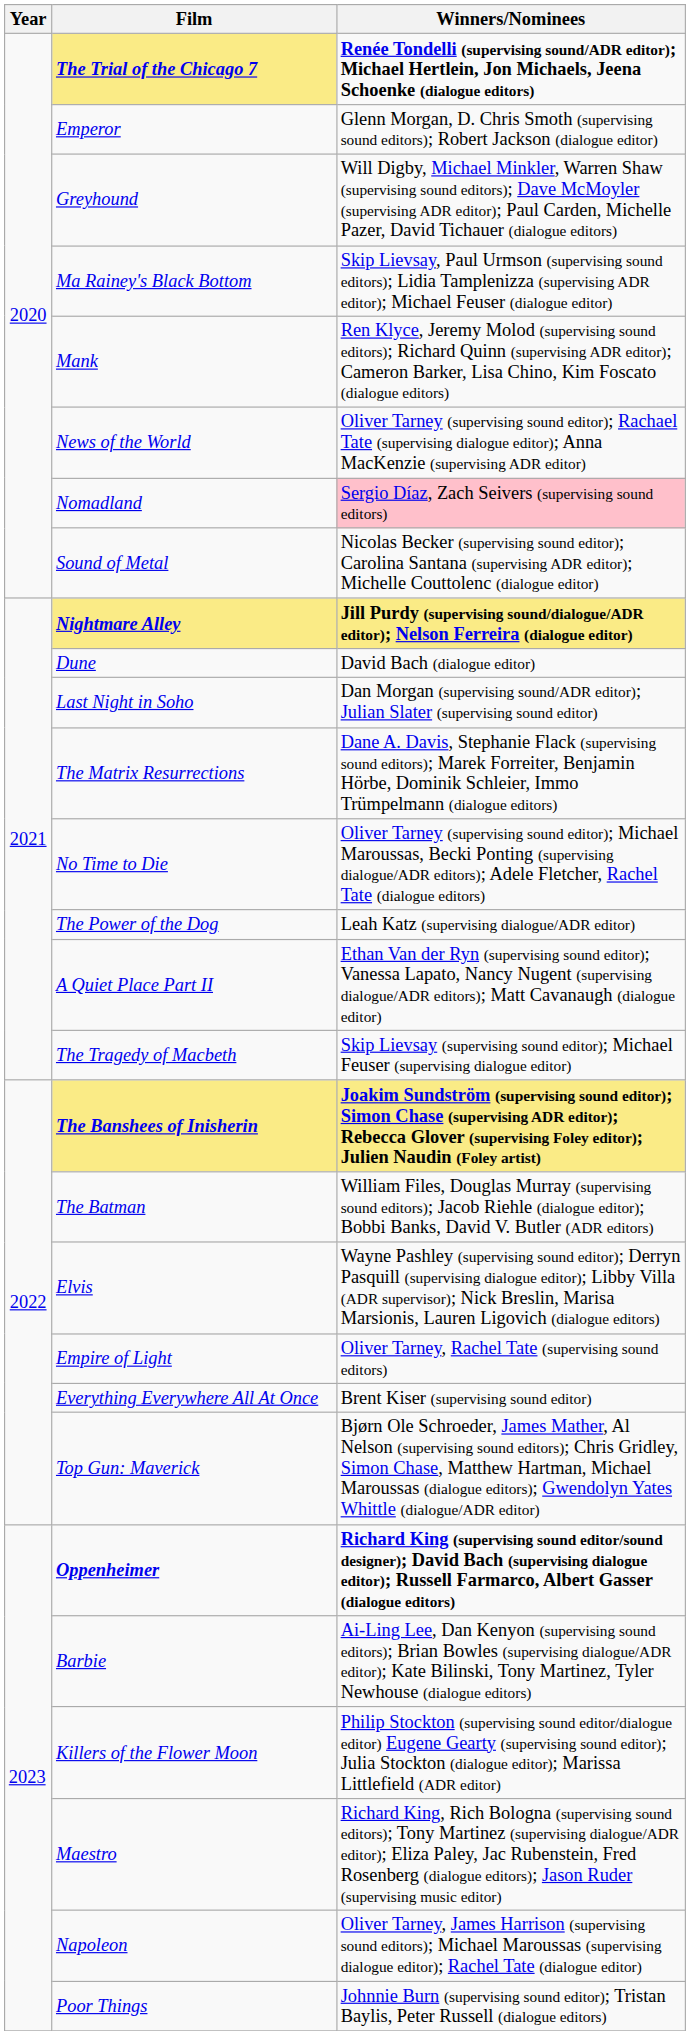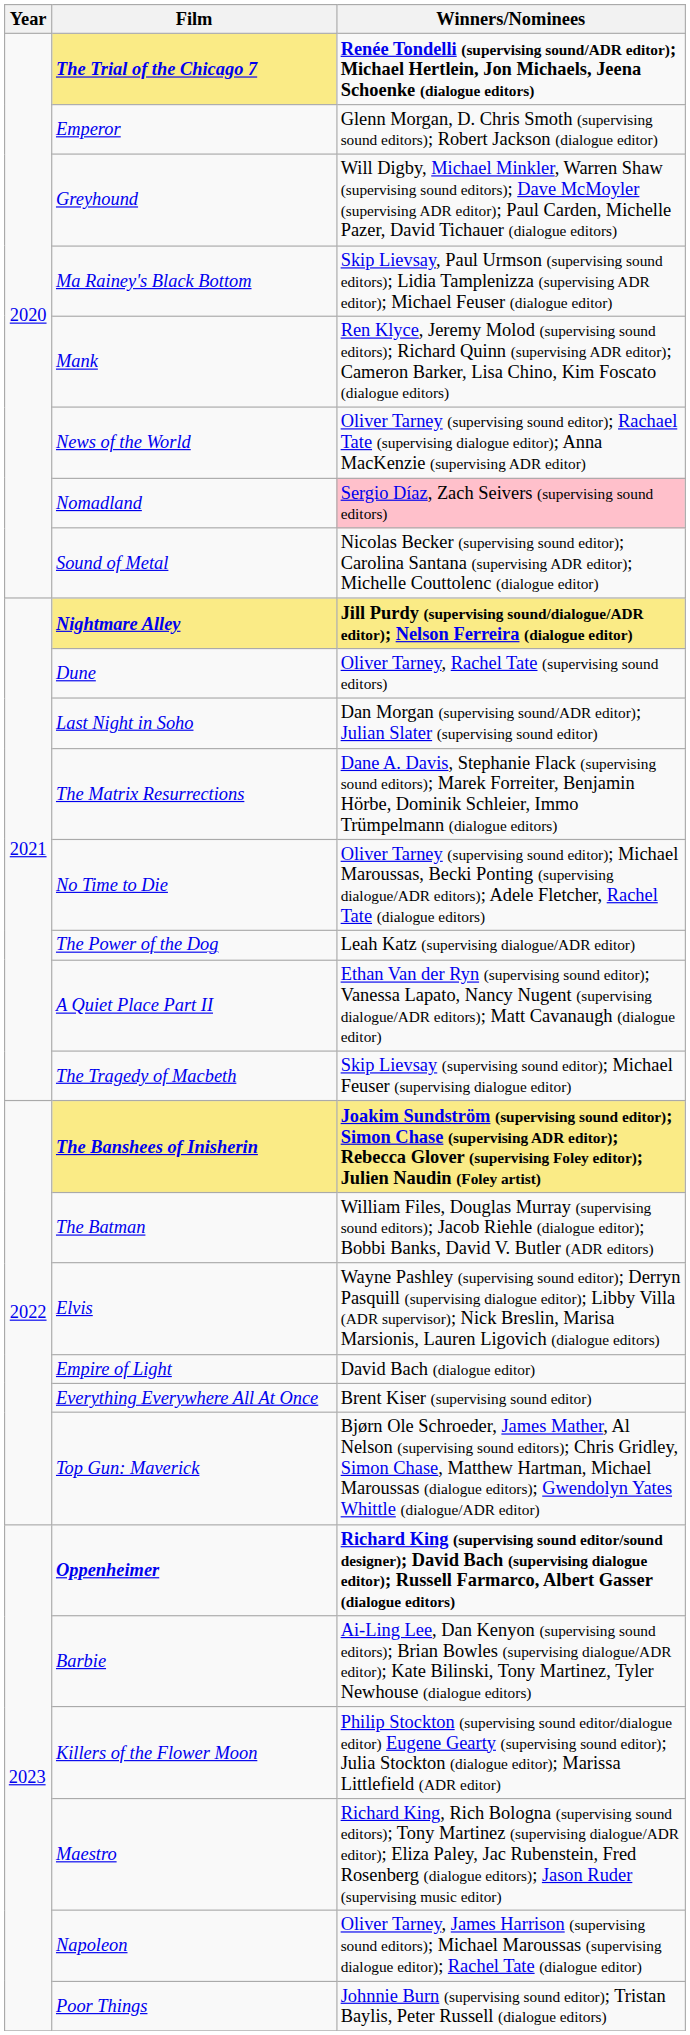Dune | Winners/Nominees: David Bach (dialogue editor) -> Oliver Tarney, Rachel Tate (supervising sound editors)
Empire of Light | Winners/Nominees: Oliver Tarney, Rachel Tate (supervising sound editors) -> David Bach (dialogue editor)
